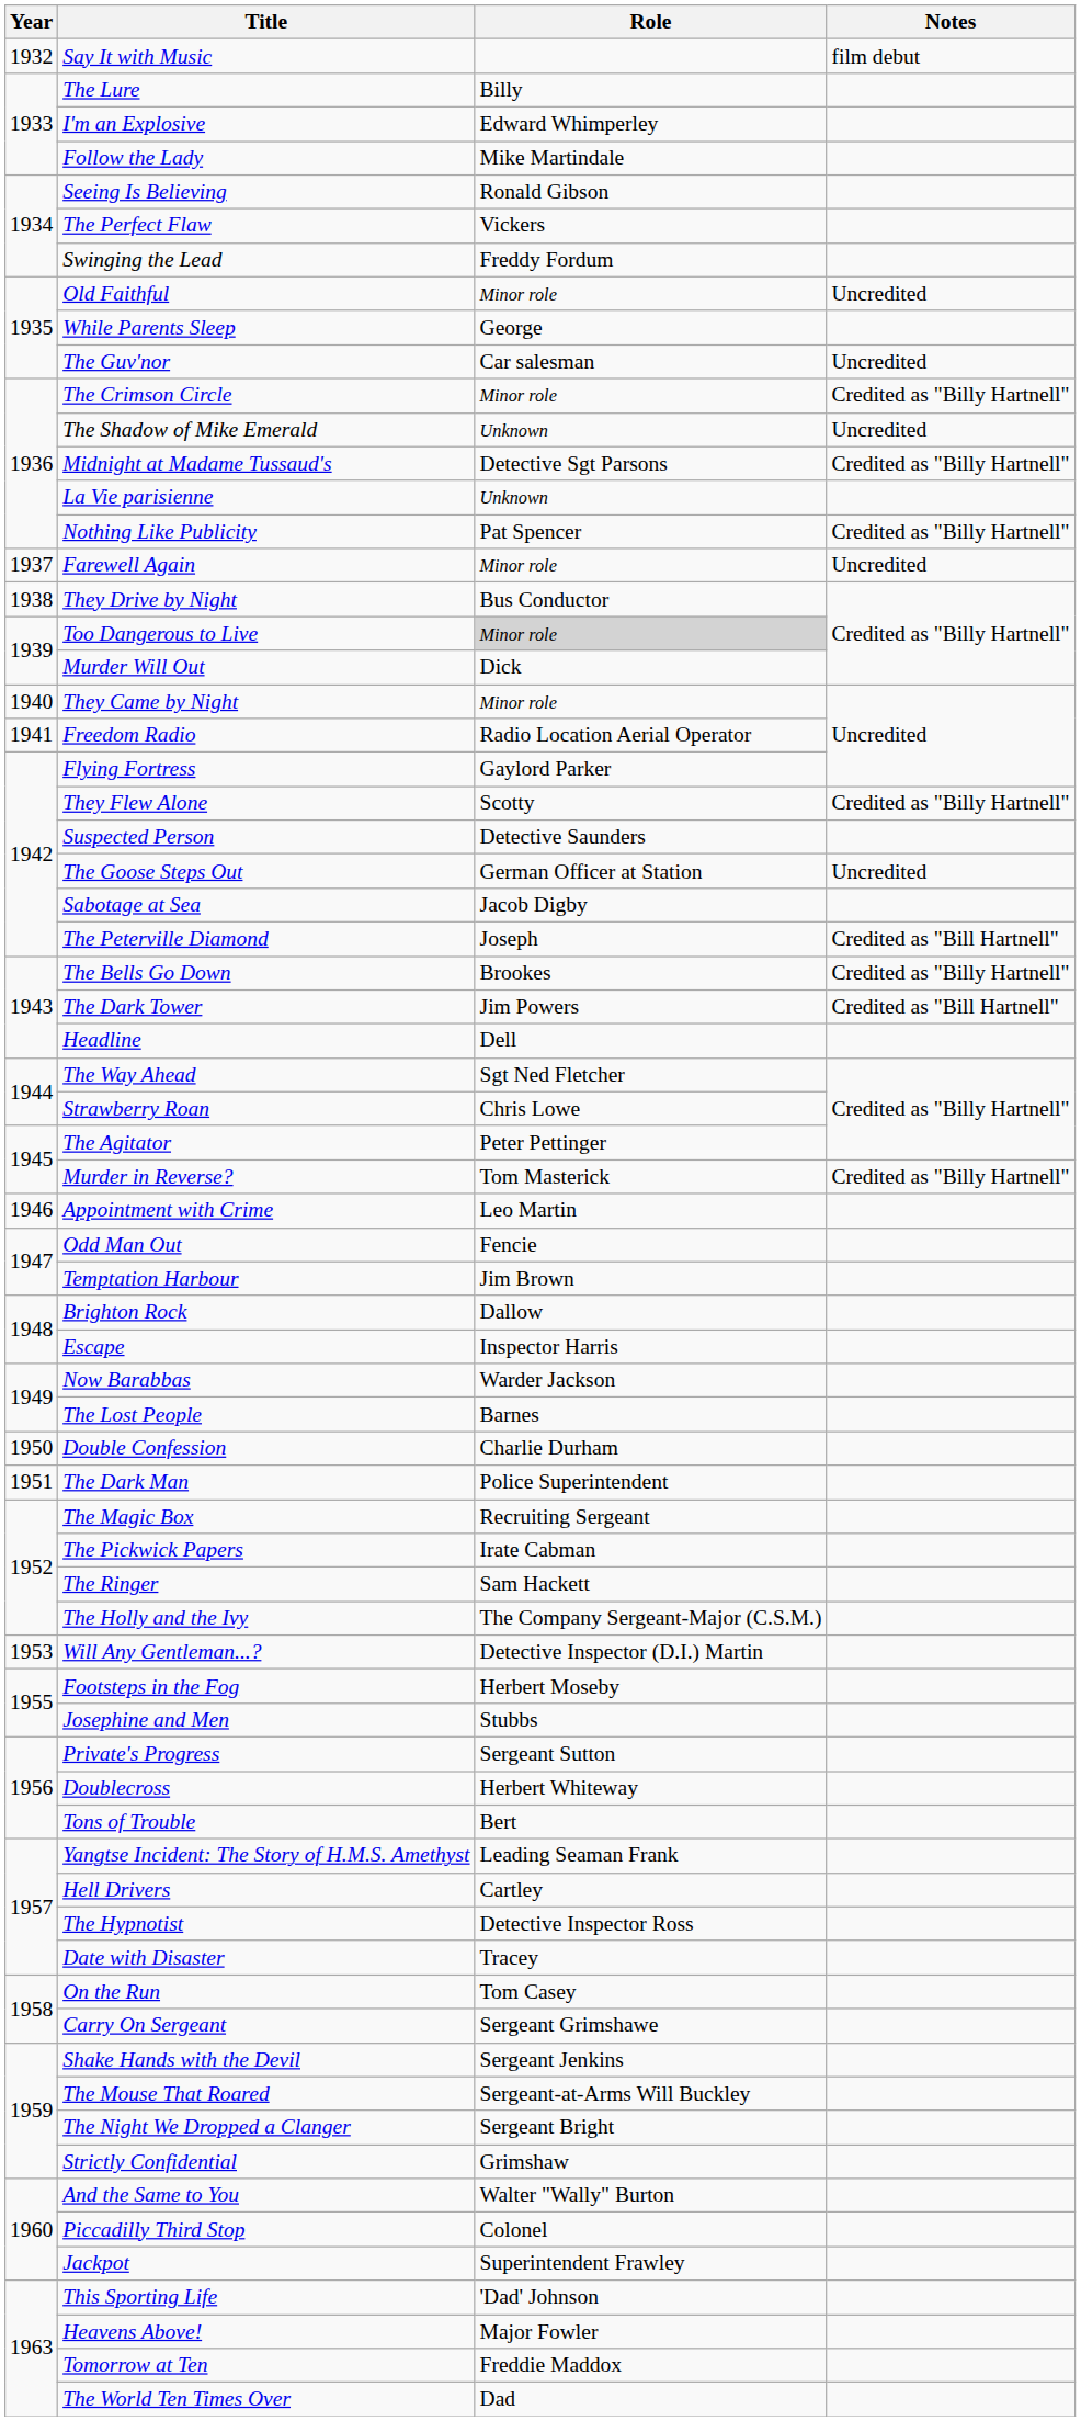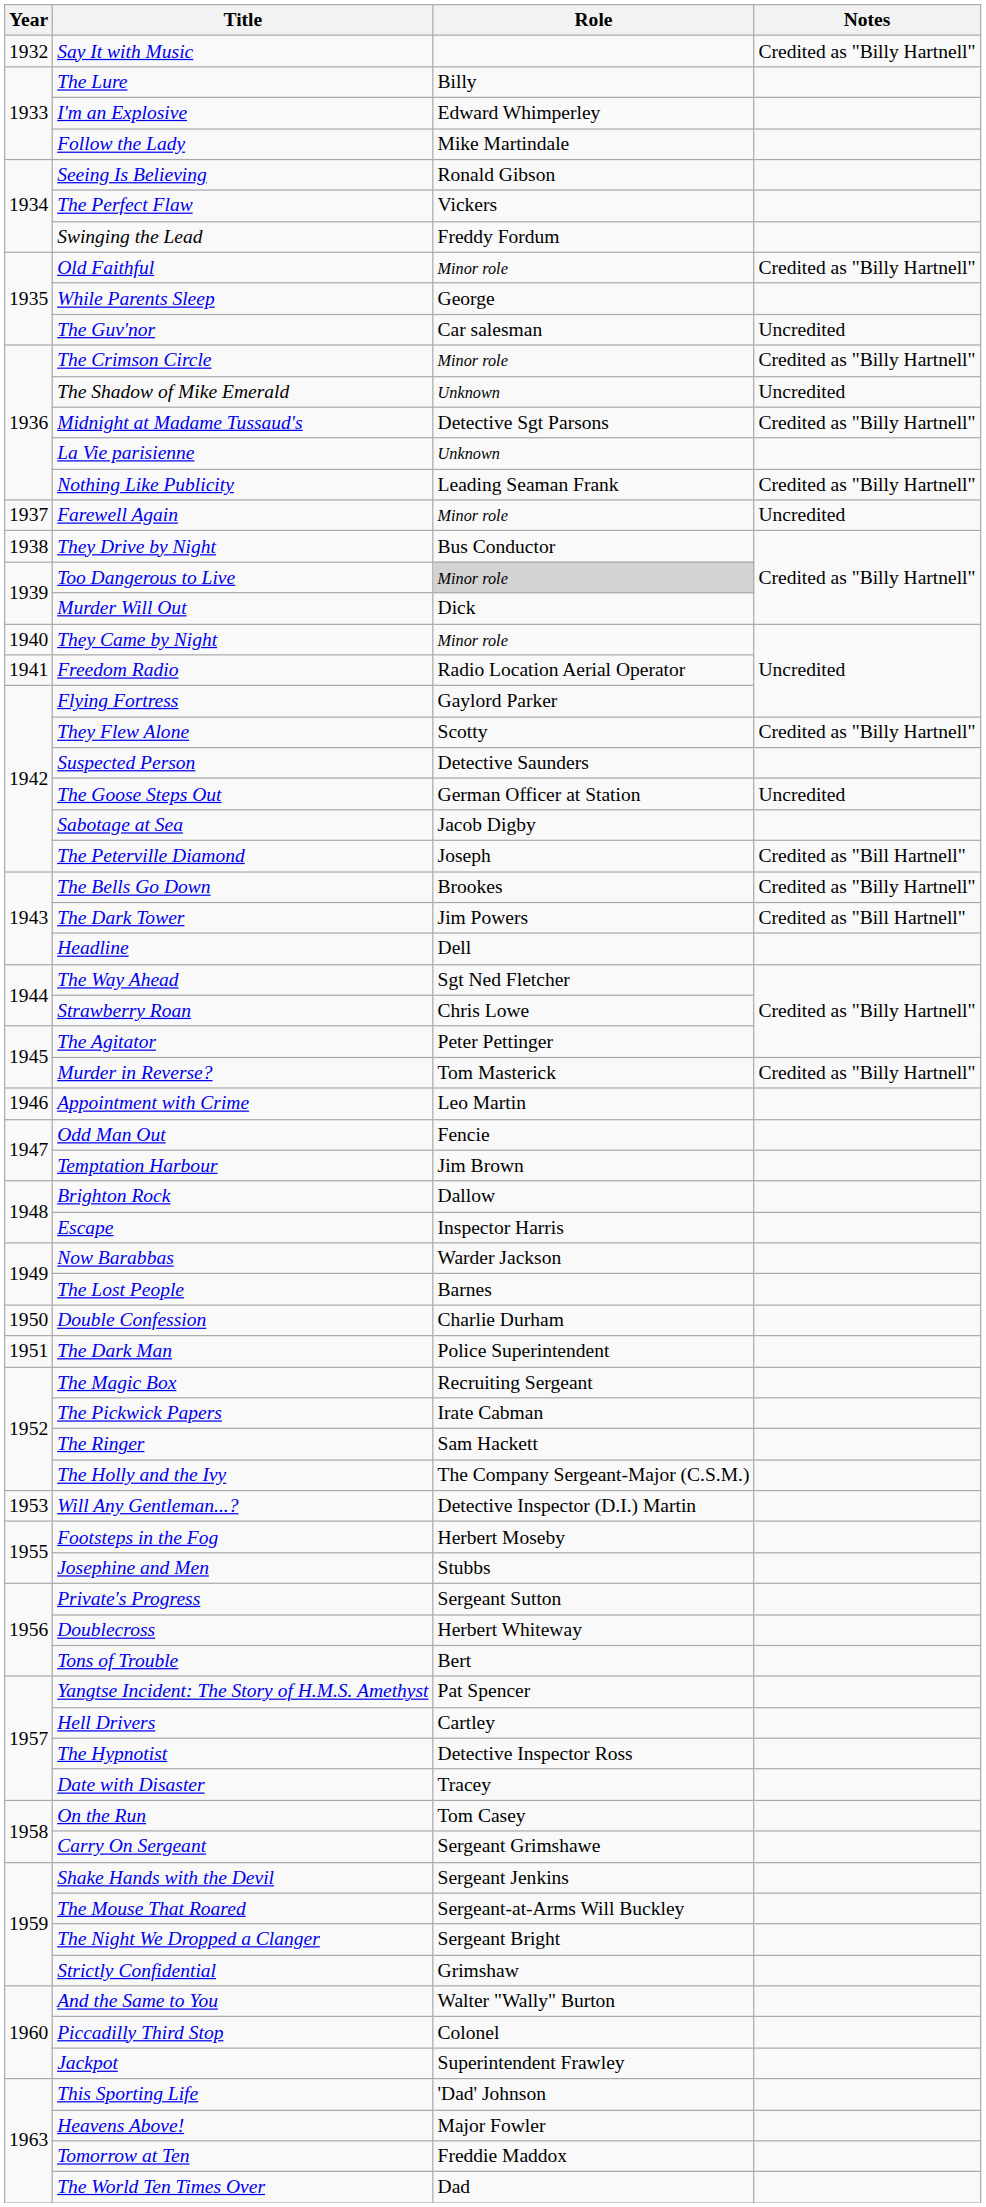Say It with Music | Notes: film debut -> Credited as "Billy Hartnell"
Old Faithful | Notes: Uncredited -> Credited as "Billy Hartnell"
Nothing Like Publicity | Role: Pat Spencer -> Leading Seaman Frank
Yangtse Incident: The Story of H.M.S. Amethyst | Role: Leading Seaman Frank -> Pat Spencer
